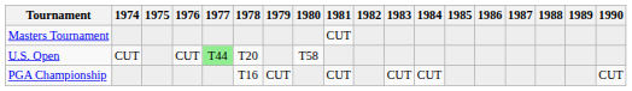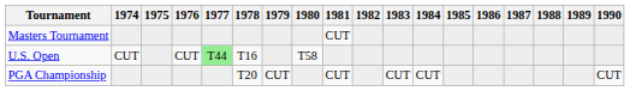U.S. Open | 1978: T20 -> T16
PGA Championship | 1978: T16 -> T20
